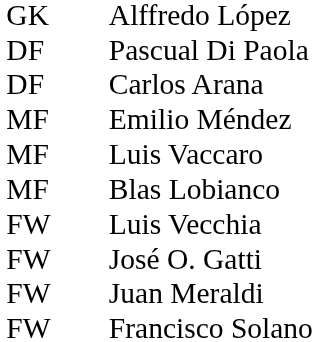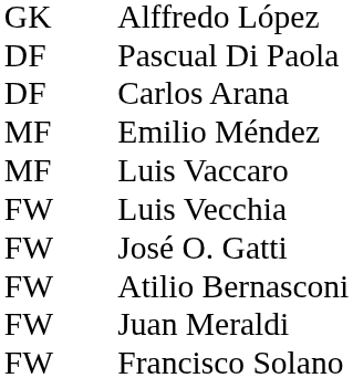- row: MF | Blas Lobianco
+ row: FW | Atilio Bernasconi
